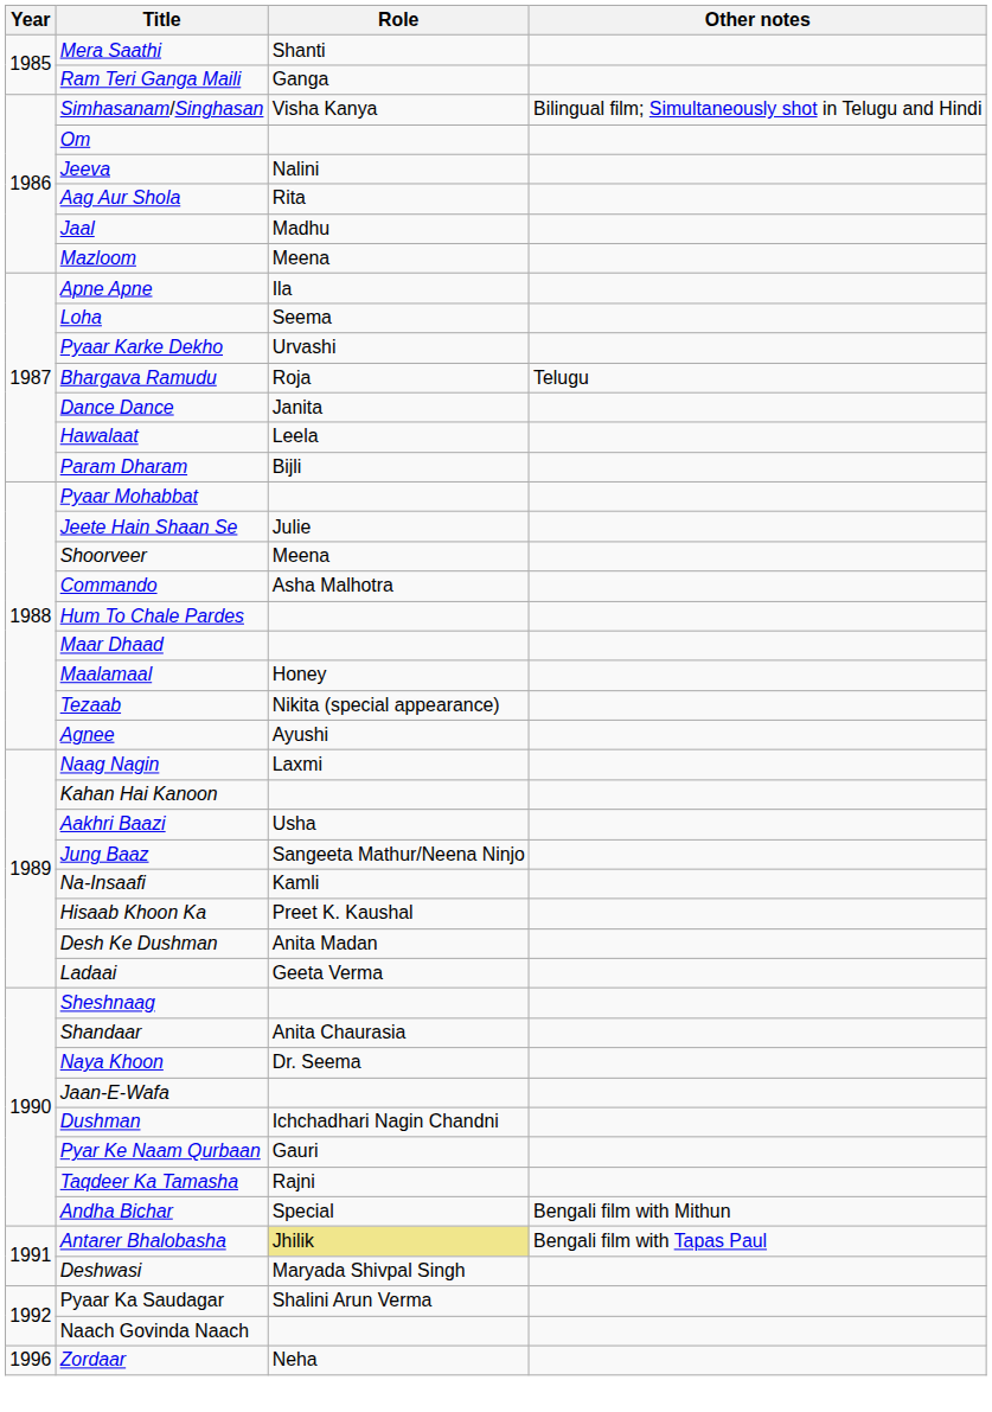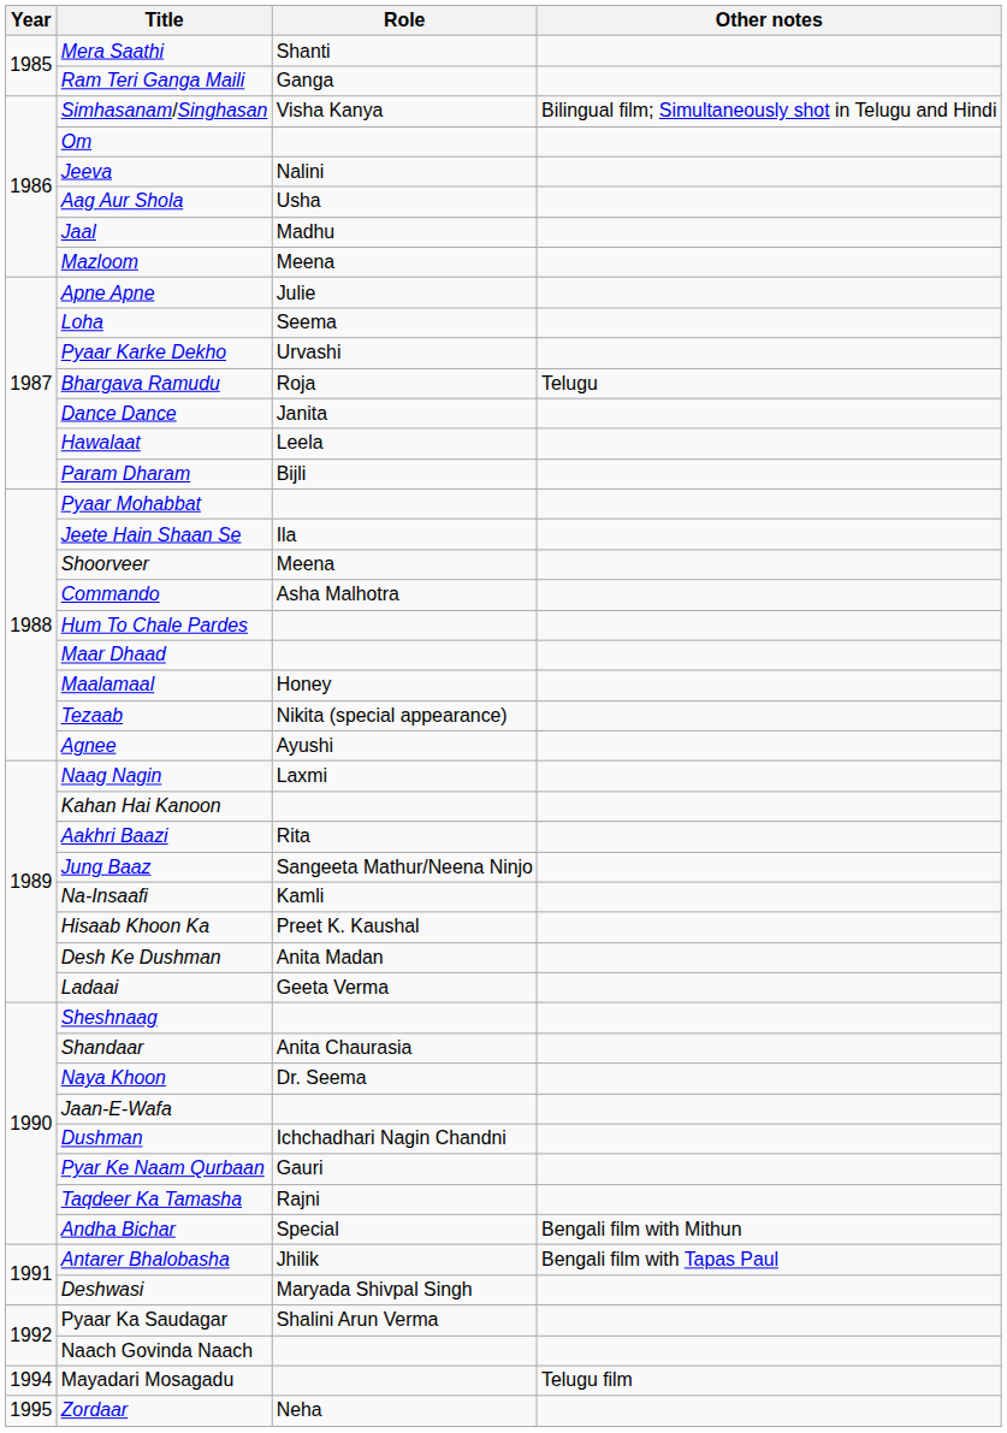Aag Aur Shola | Role: Rita -> Usha
Apne Apne | Role: Ila -> Julie
Jeete Hain Shaan Se | Role: Julie -> Ila
Aakhri Baazi | Role: Usha -> Rita
Antarer Bhalobasha | Role: khaki background -> no background
+ row: 1994 | Mayadari Mosagadu | Telugu film
Zordaar | Year: 1996 -> 1995
